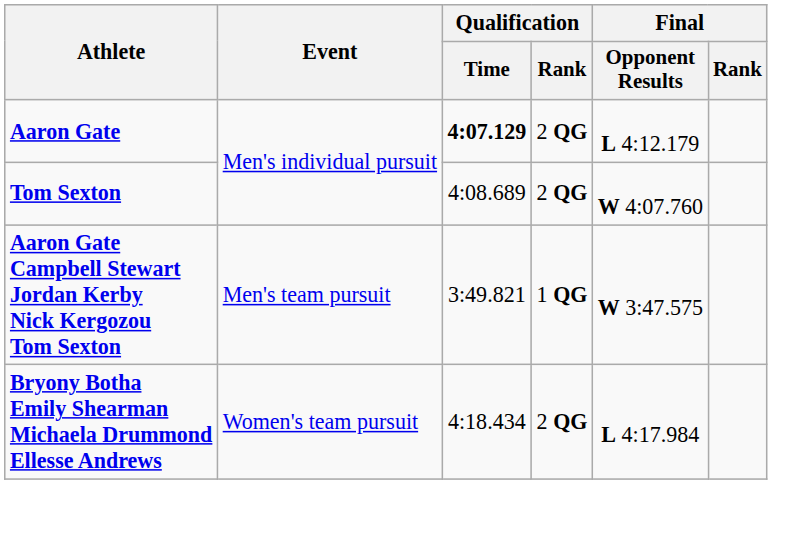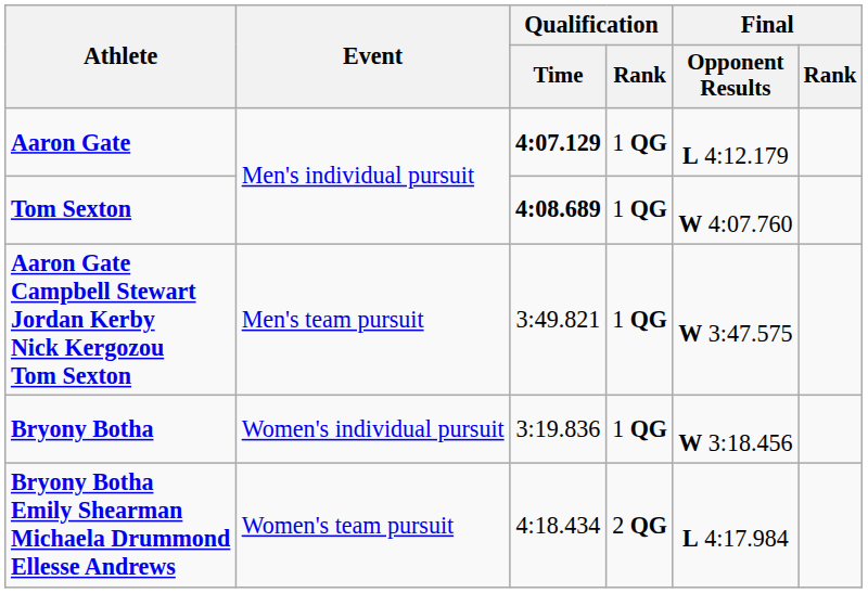Aaron Gate | Qualification / Rank: 2 QG -> 1 QG
Tom Sexton | Qualification / Time: normal -> bold
Tom Sexton | Qualification / Rank: 2 QG -> 1 QG
+ row: Bryony Botha | Women's individual pursuit | 3:19.836 | 1 QG | W 3:18.456
